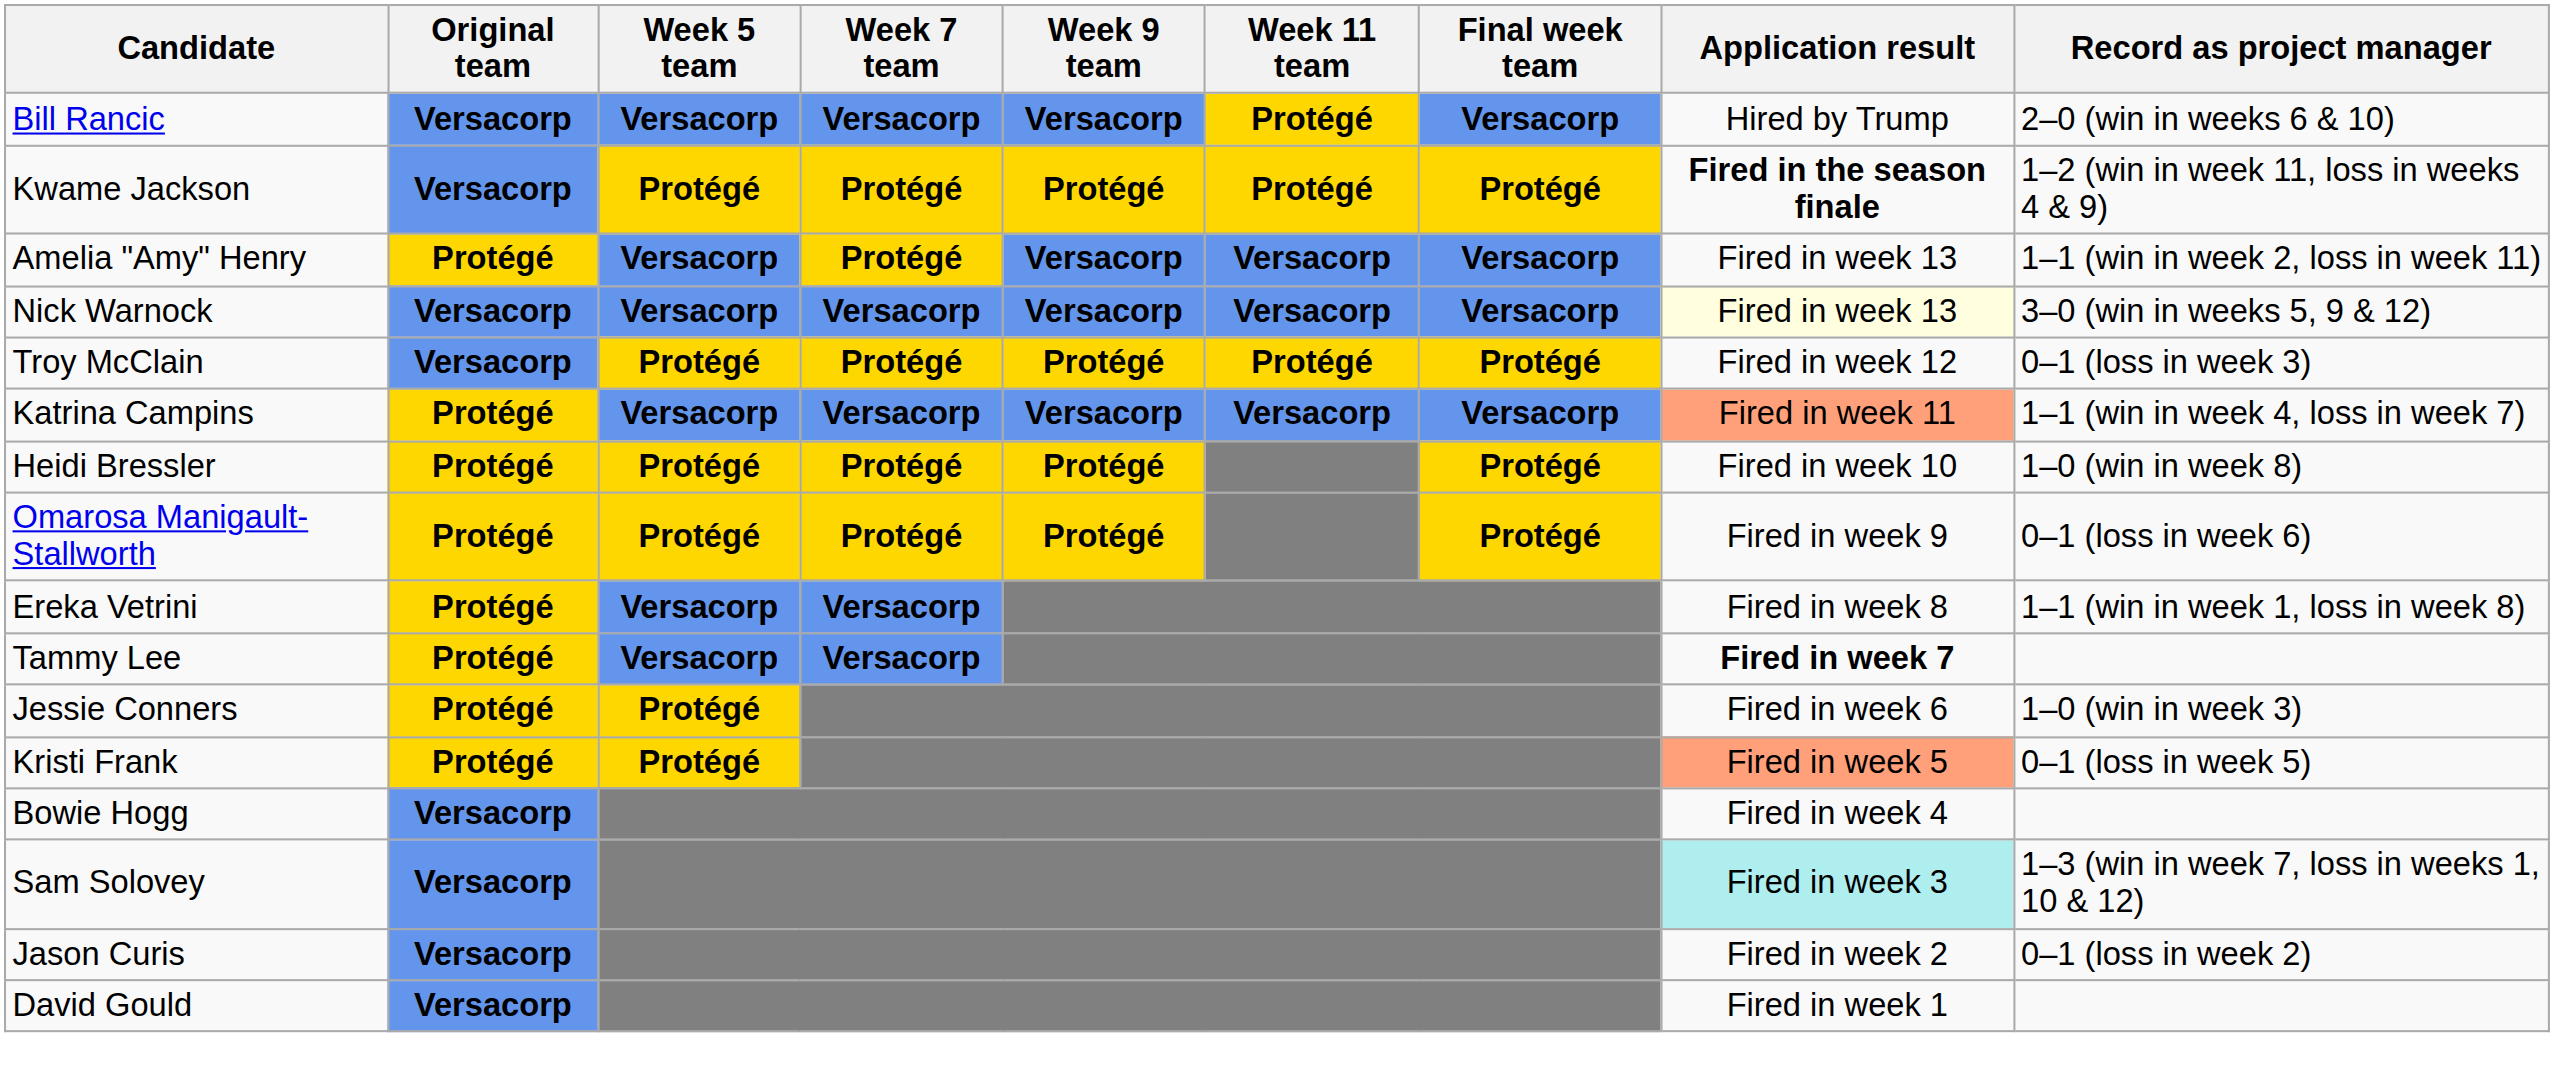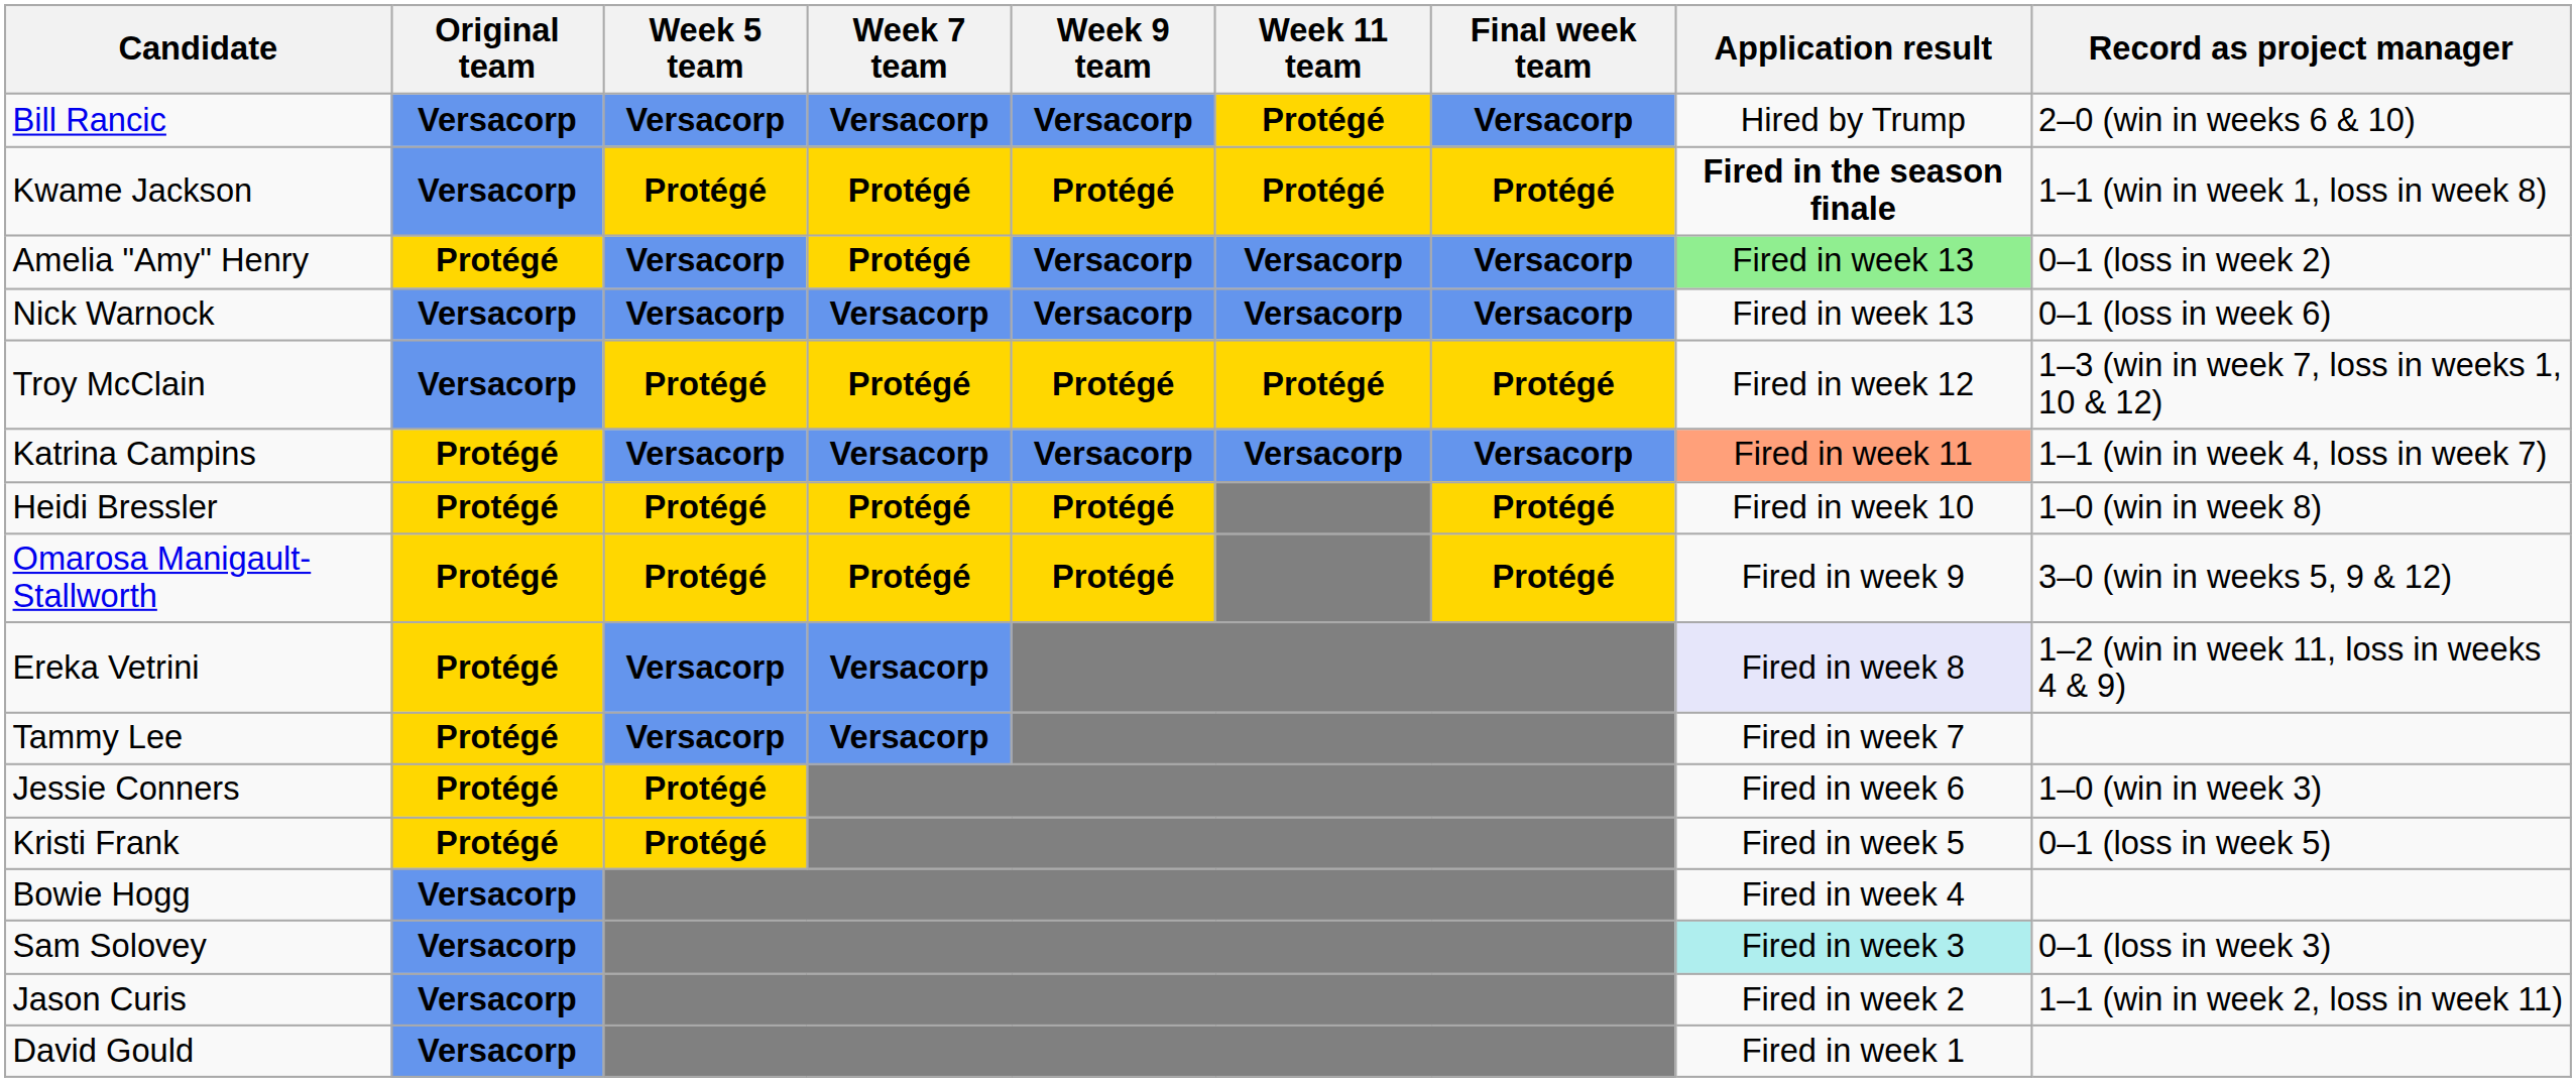Kwame Jackson | Record as project manager: 1–2 (win in week 11, loss in weeks 4 & 9) -> 1–1 (win in week 1, loss in week 8)
Amelia "Amy" Henry | Application result: no background -> lightgreen background
Amelia "Amy" Henry | Record as project manager: 1–1 (win in week 2, loss in week 11) -> 0–1 (loss in week 2)
Nick Warnock | Application result: lightyellow background -> no background
Nick Warnock | Record as project manager: 3–0 (win in weeks 5, 9 & 12) -> 0–1 (loss in week 6)
Troy McClain | Record as project manager: 0–1 (loss in week 3) -> 1–3 (win in week 7, loss in weeks 1, 10 & 12)
Omarosa Manigault-Stallworth | Record as project manager: 0–1 (loss in week 6) -> 3–0 (win in weeks 5, 9 & 12)
Ereka Vetrini | Application result: no background -> lavender background
Ereka Vetrini | Record as project manager: 1–1 (win in week 1, loss in week 8) -> 1–2 (win in week 11, loss in weeks 4 & 9)
Tammy Lee | Application result: bold -> normal
Kristi Frank | Application result: lightsalmon background -> no background
Sam Solovey | Record as project manager: 1–3 (win in week 7, loss in weeks 1, 10 & 12) -> 0–1 (loss in week 3)
Jason Curis | Record as project manager: 0–1 (loss in week 2) -> 1–1 (win in week 2, loss in week 11)
